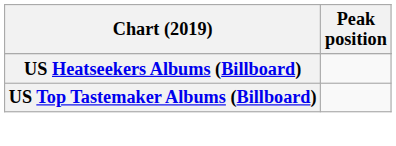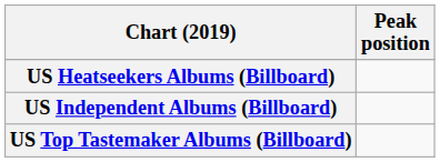+ row: US Independent Albums (Billboard)
